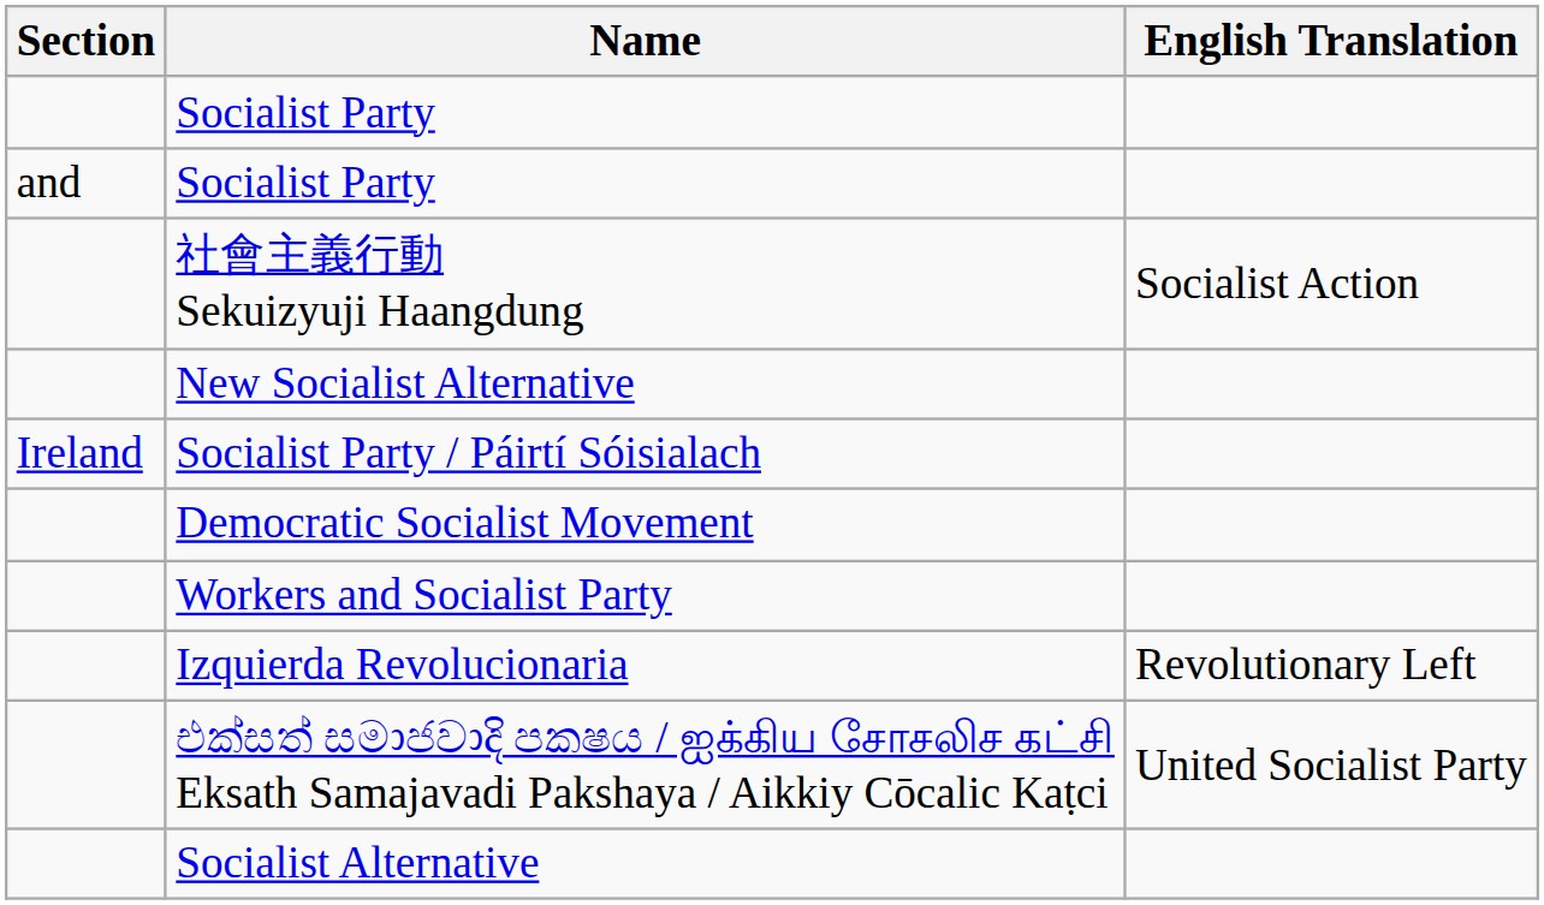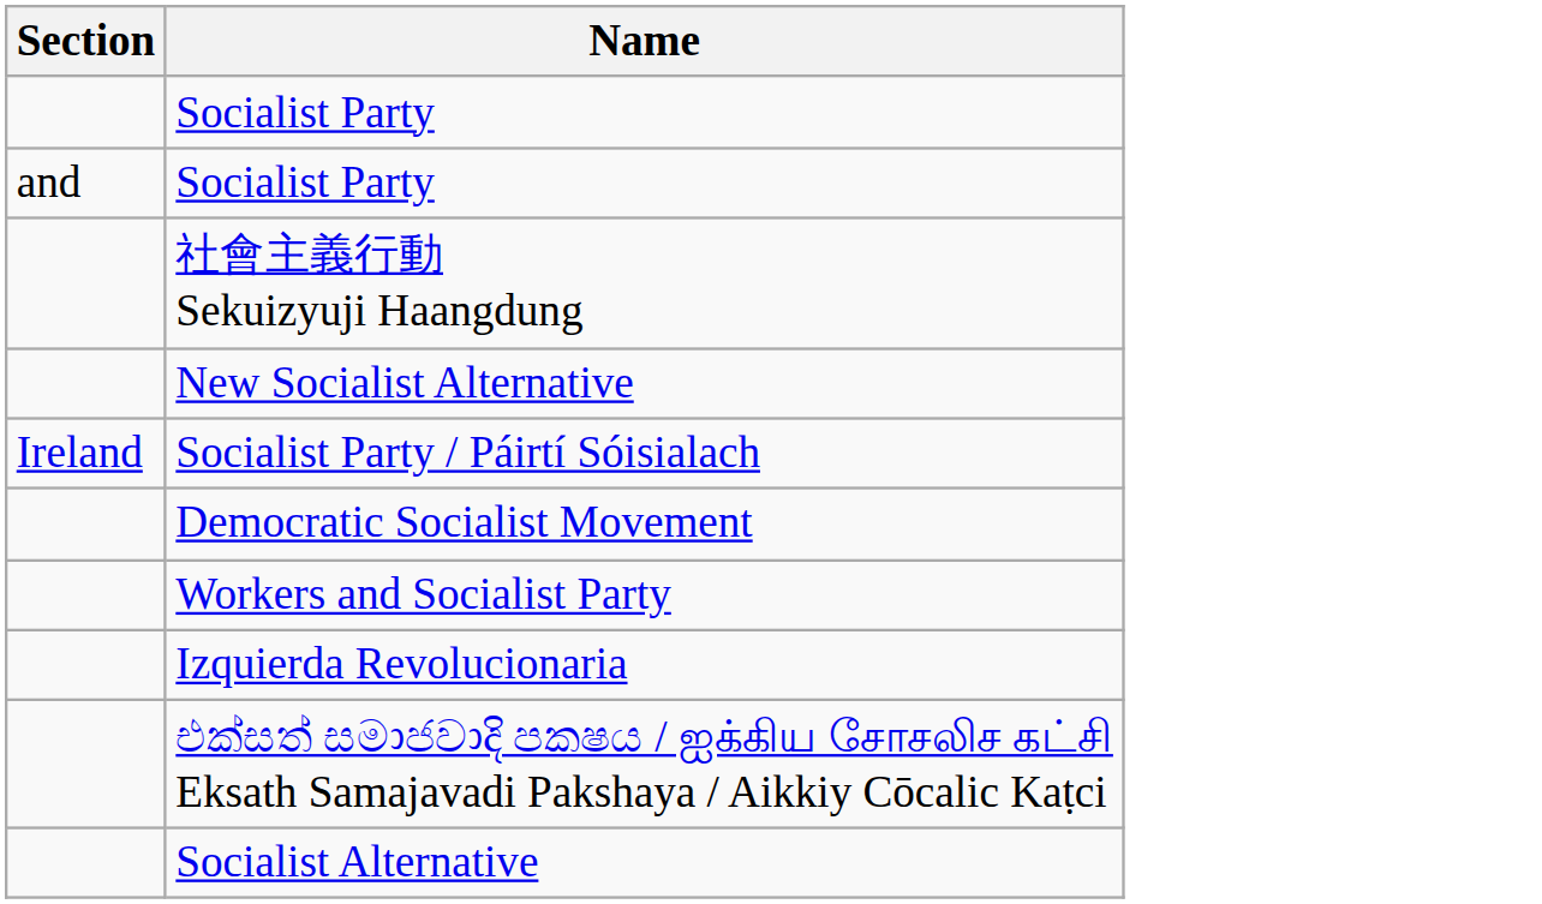- column: English Translation | Socialist Action | Revolutionary Left | United Socialist Party
